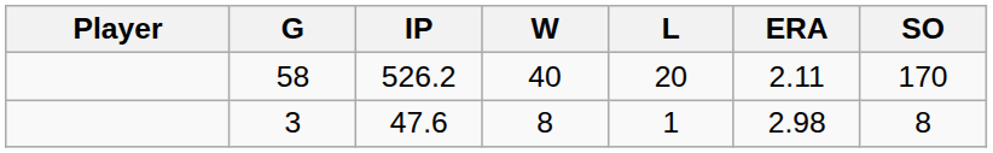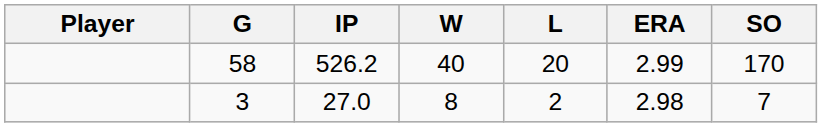58 | ERA: 2.11 -> 2.99
3 | IP: 47.6 -> 27.0
3 | L: 1 -> 2
3 | SO: 8 -> 7
